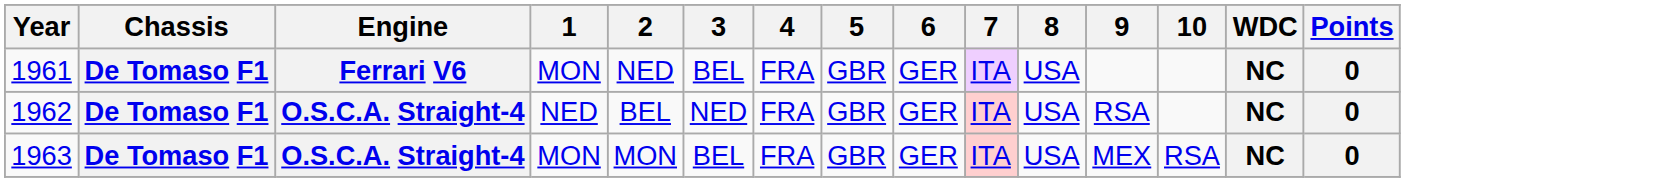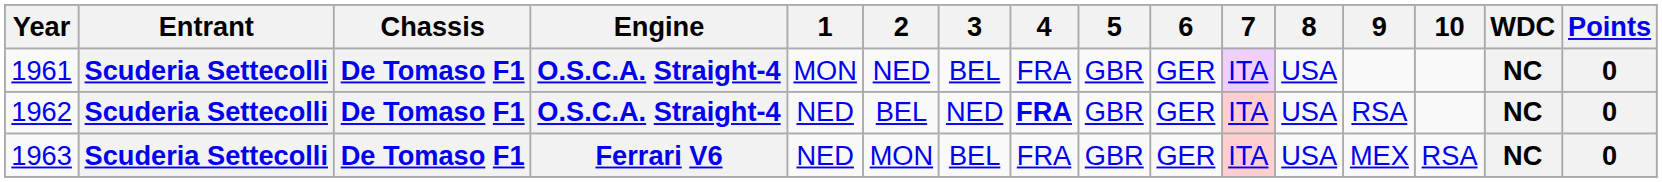+ column: Entrant | Scuderia Settecolli | Scuderia Settecolli | Scuderia Settecolli
1961 | Engine: Ferrari V6 -> O.S.C.A. Straight-4
1962 | 4: normal -> bold
1963 | Engine: O.S.C.A. Straight-4 -> Ferrari V6
1963 | 1: MON -> NED
